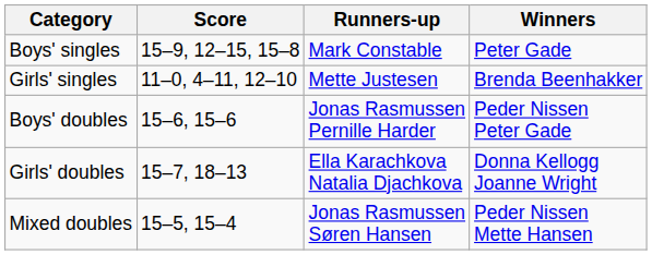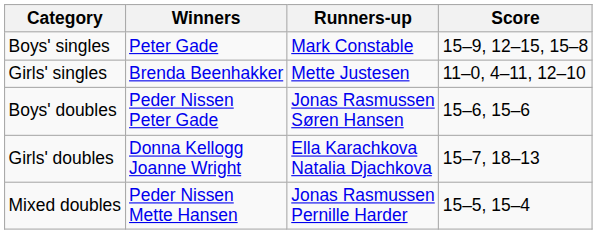columns swapped: Winners <-> Score
Boys' doubles | Runners-up: Jonas Rasmussen Pernille Harder -> Jonas Rasmussen Søren Hansen
Mixed doubles | Runners-up: Jonas Rasmussen Søren Hansen -> Jonas Rasmussen Pernille Harder
